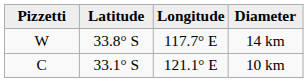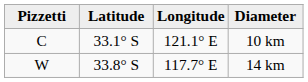rows swapped: 10 km <-> 14 km
